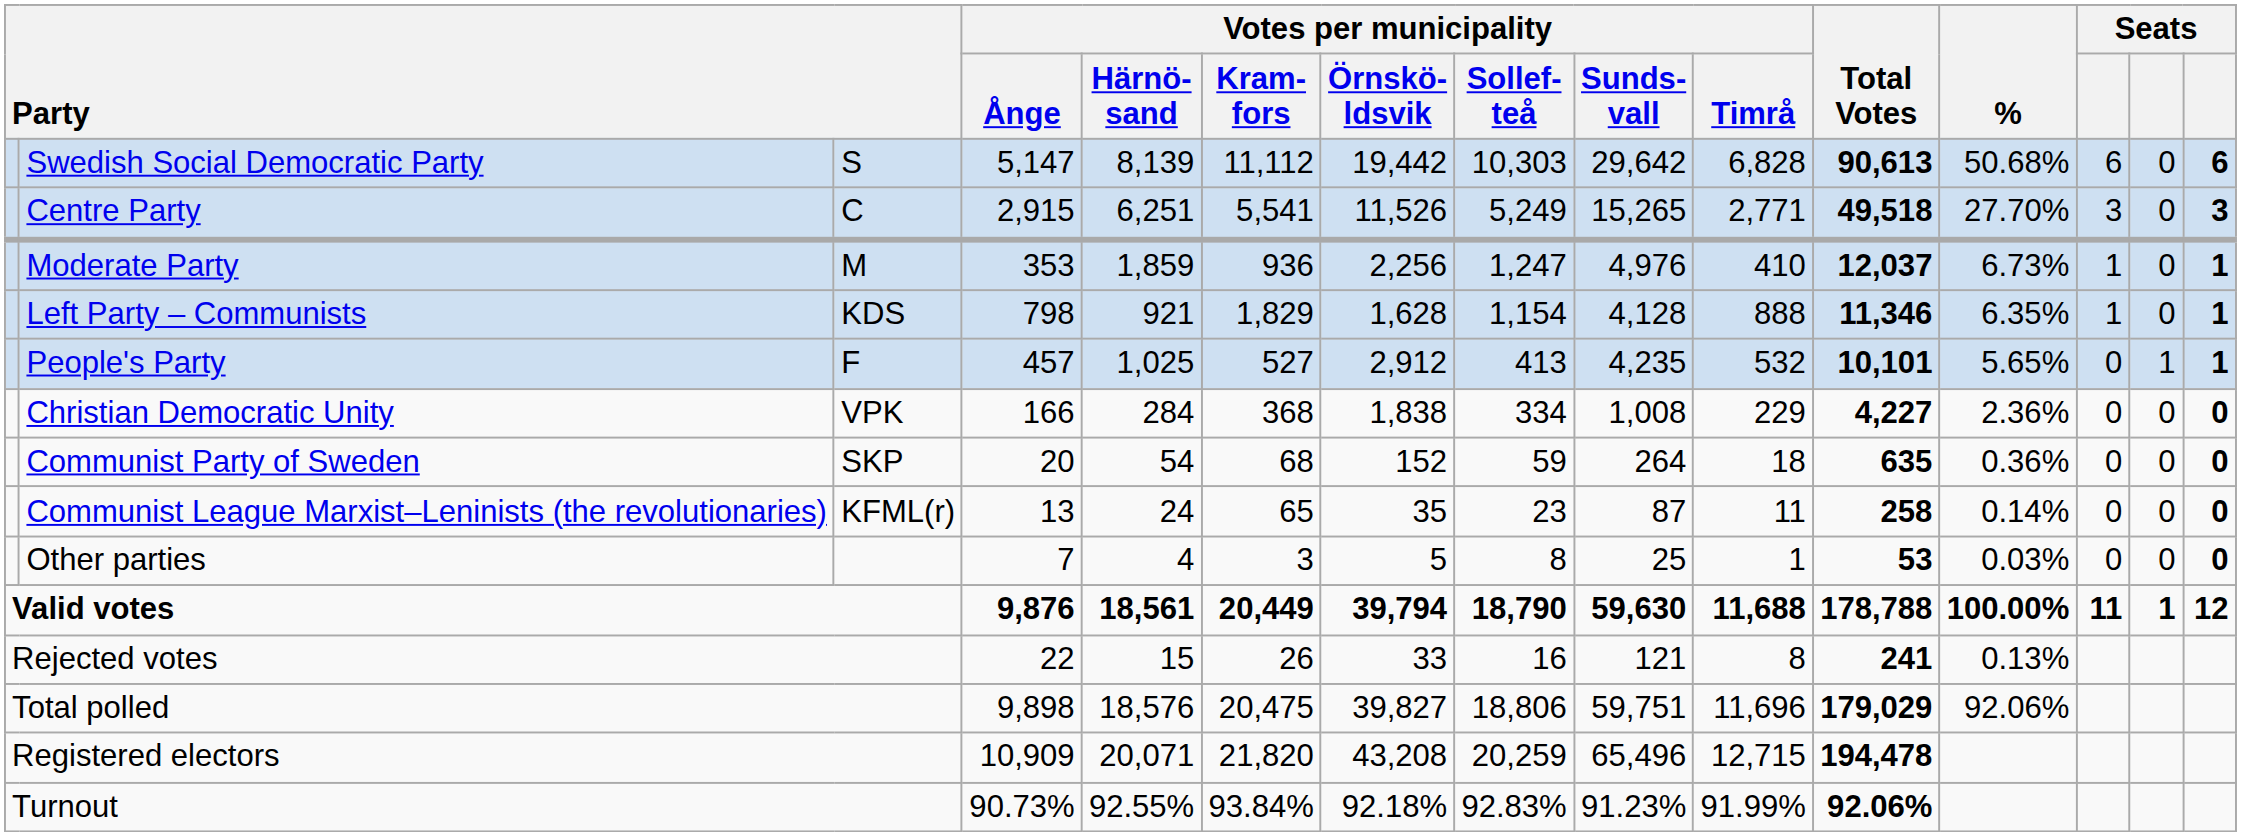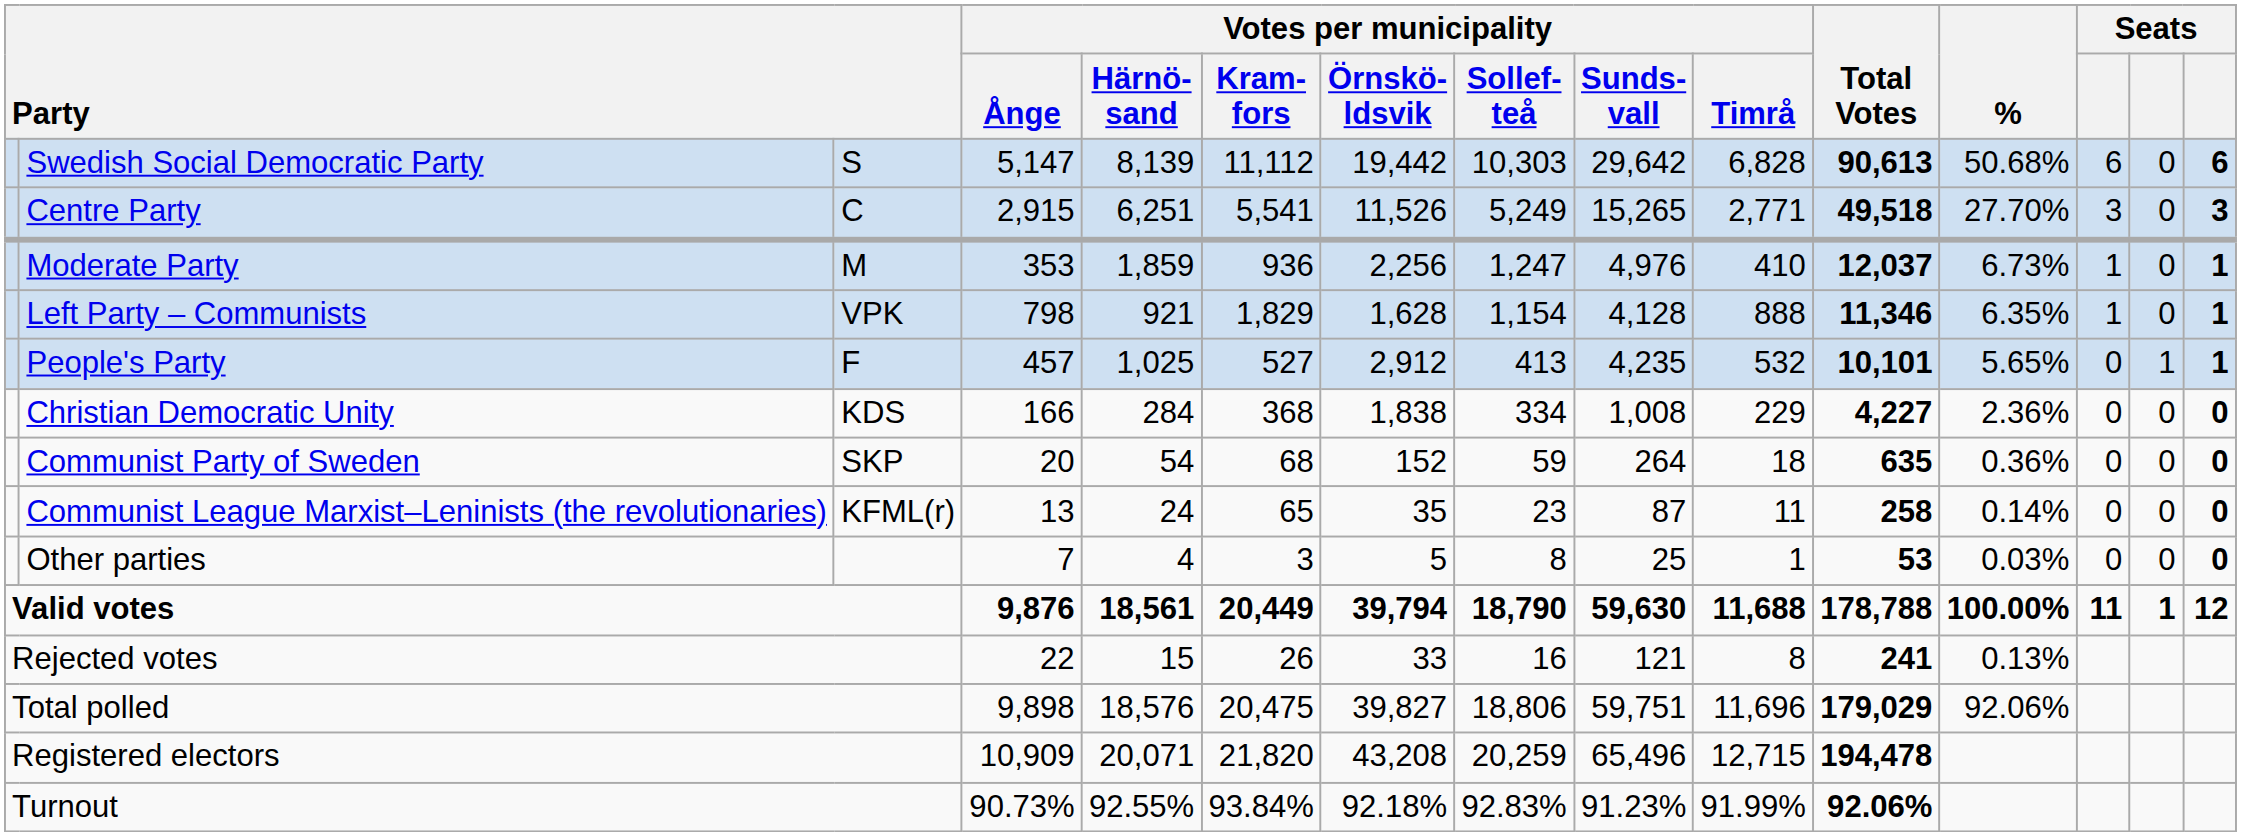Left Party – Communists | column 3: KDS -> VPK
Christian Democratic Unity | column 3: VPK -> KDS
